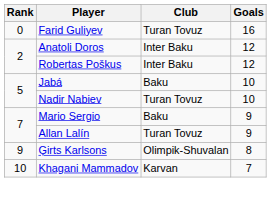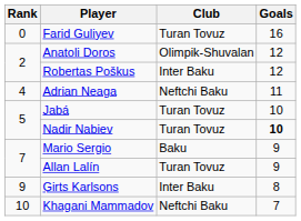Anatoli Doros | Club: Inter Baku -> Olimpik-Shuvalan
+ row: 4 | Adrian Neaga | Neftchi Baku | 11
Jabá | Club: Baku -> Turan Tovuz
Nadir Nabiev | Goals: normal -> bold
Ģirts Karlsons | Club: Olimpik-Shuvalan -> Inter Baku
Khagani Mammadov | Club: Karvan -> Neftchi Baku
